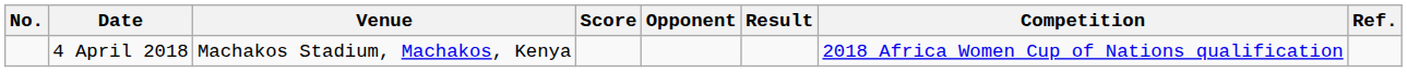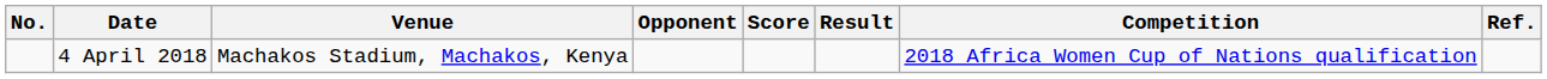columns swapped: Opponent <-> Score
